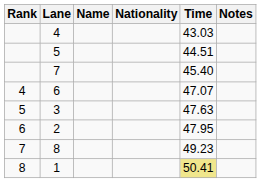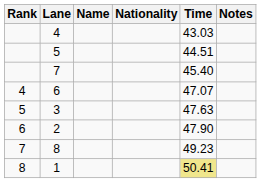2 | Time: 47.95 -> 47.90
